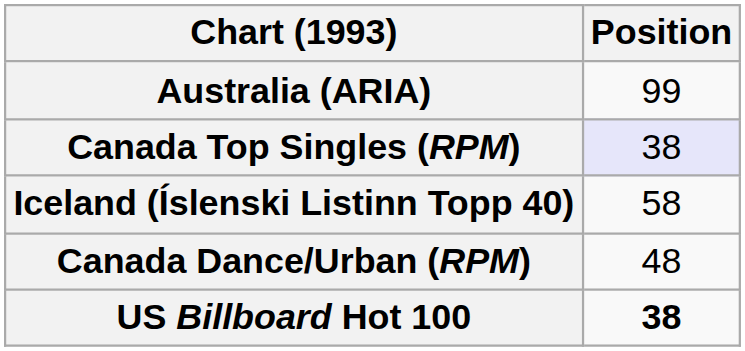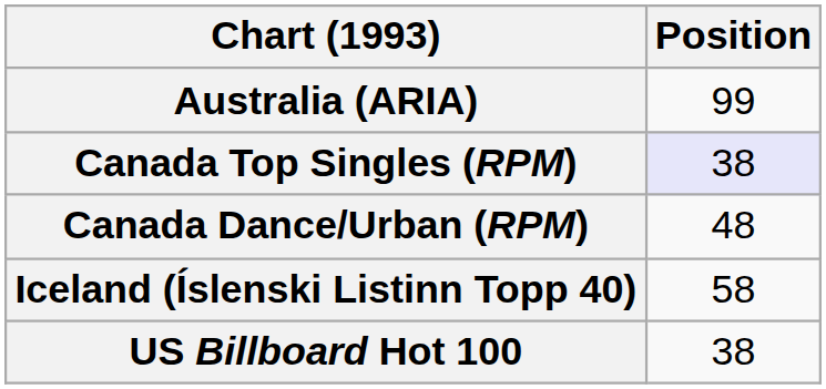rows swapped: Canada Dance/Urban (RPM) <-> Iceland (Íslenski Listinn Topp 40)
US Billboard Hot 100 | Position: bold -> normal
